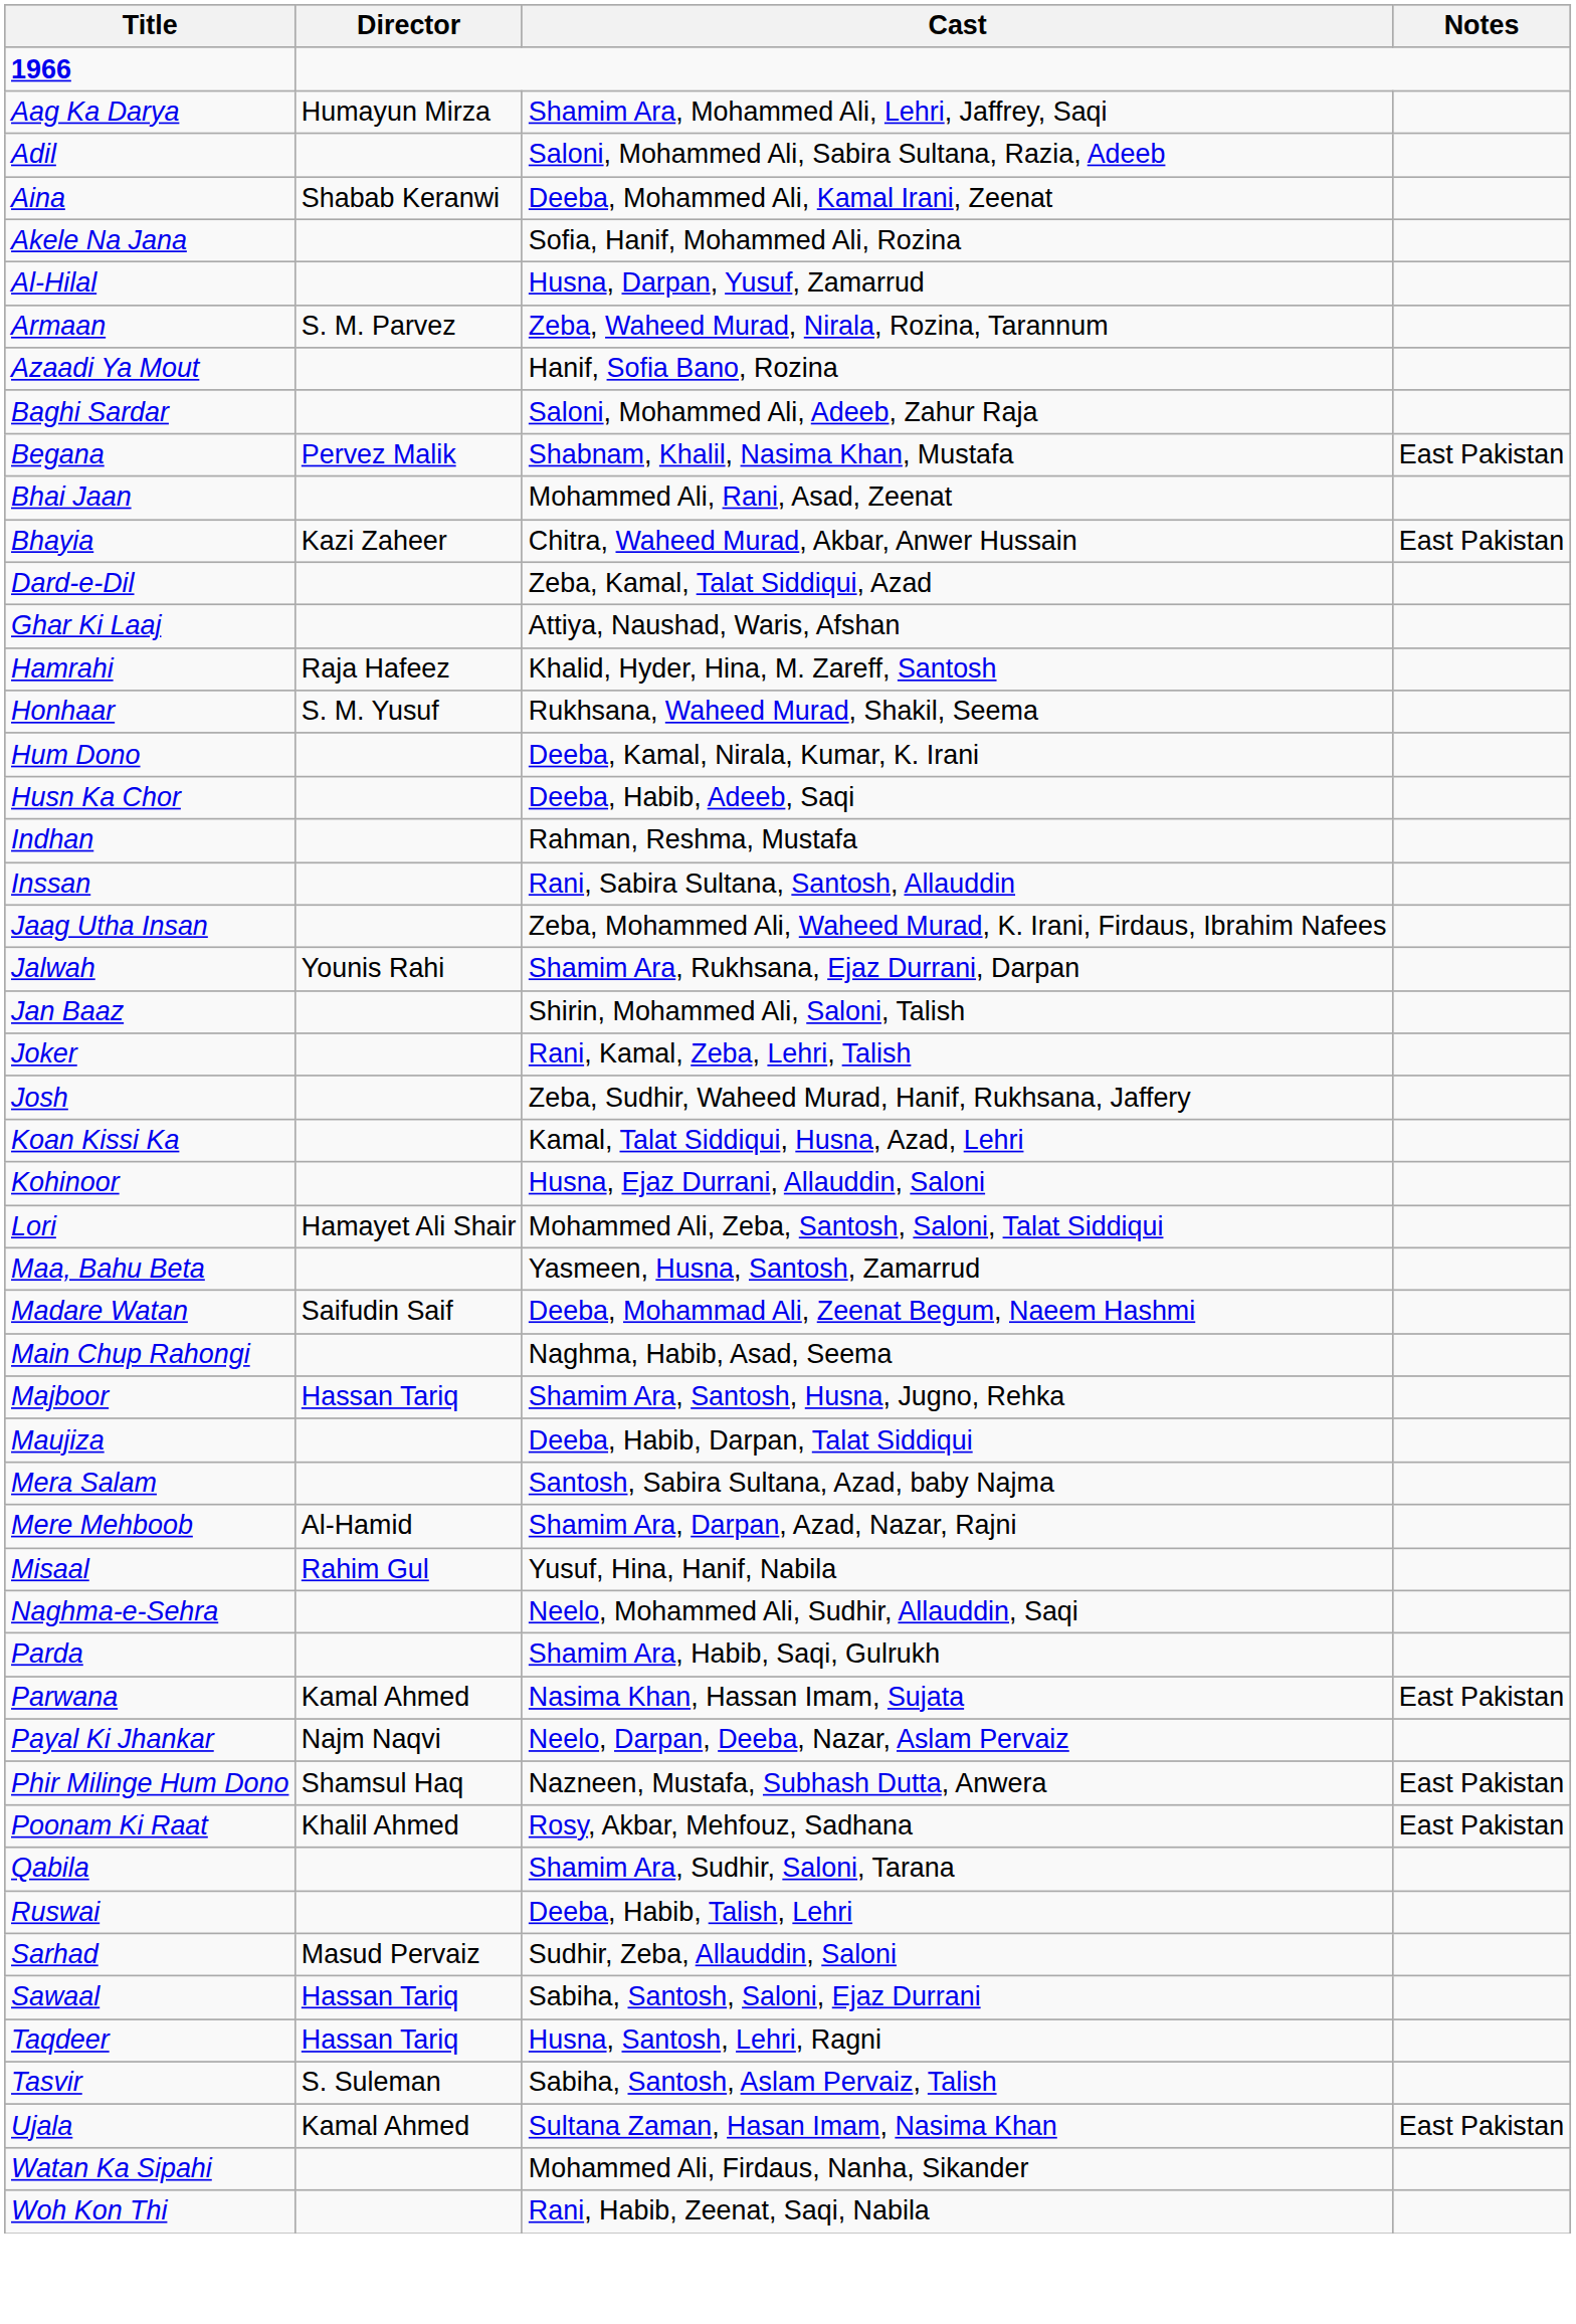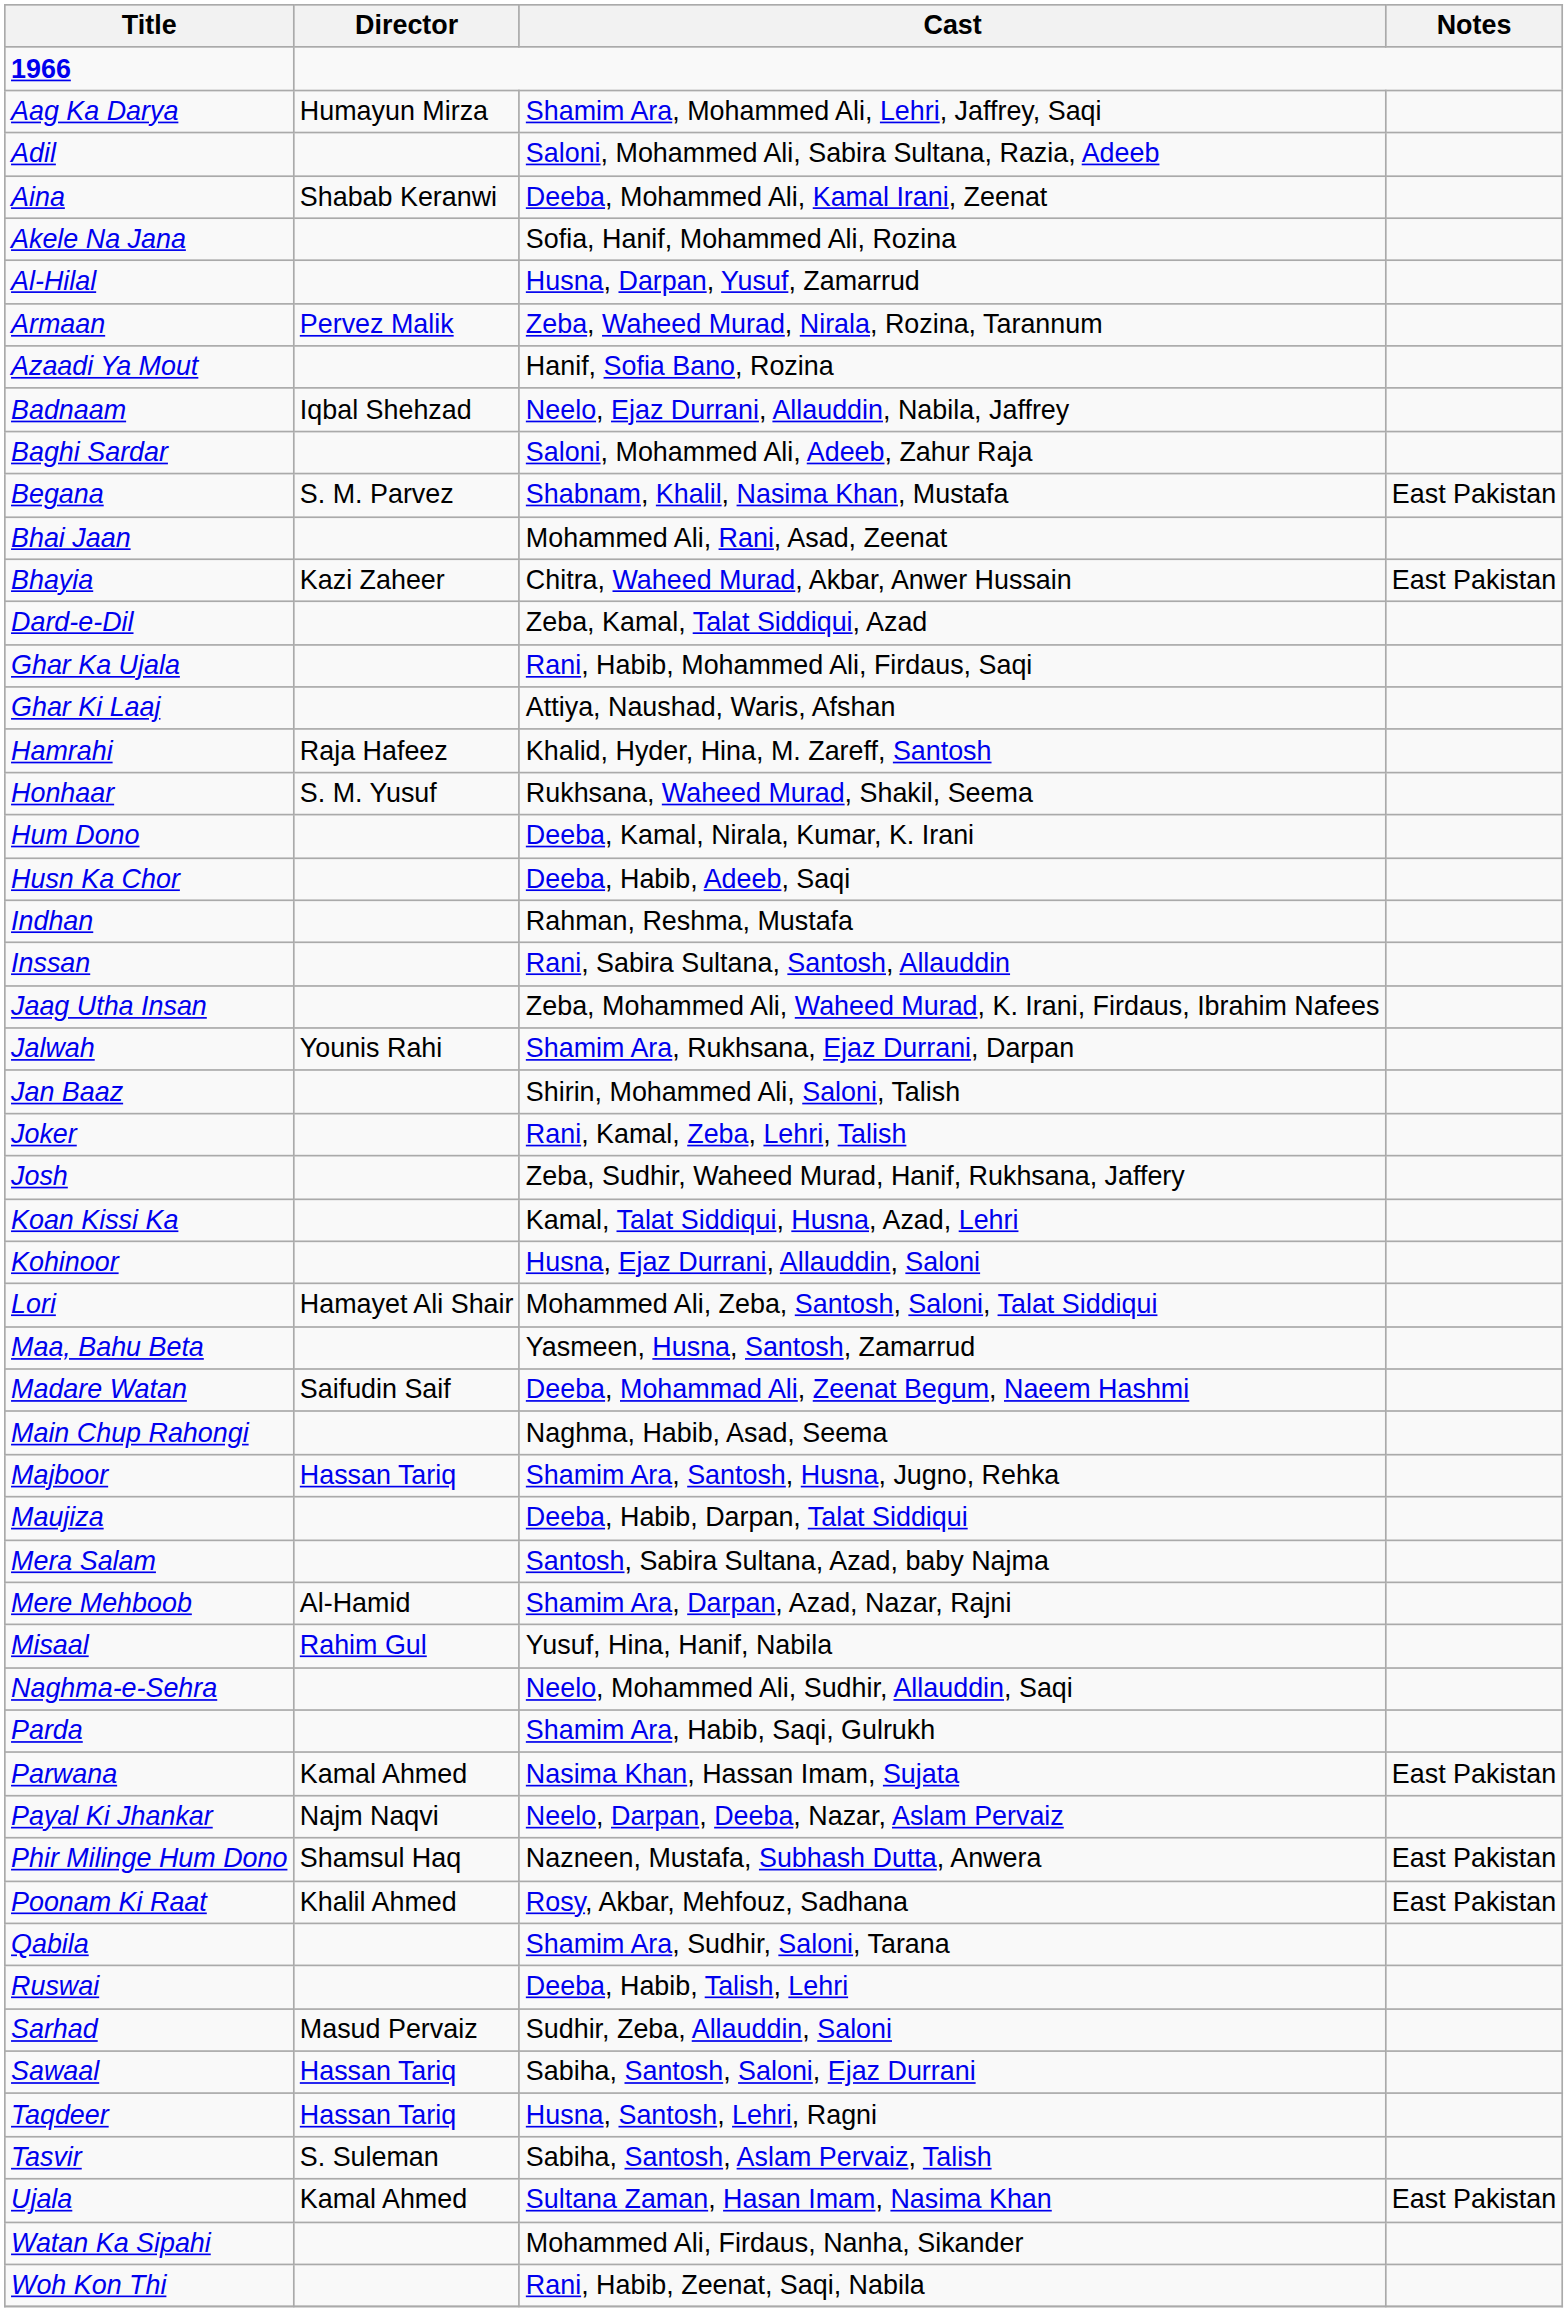Armaan | Director: S. M. Parvez -> Pervez Malik
+ row: Badnaam | Iqbal Shehzad | Neelo, Ejaz Durrani, Allauddin, Nabila, Jaffrey
Begana | Director: Pervez Malik -> S. M. Parvez
+ row: Ghar Ka Ujala | Rani, Habib, Mohammed Ali, Firdaus, Saqi
